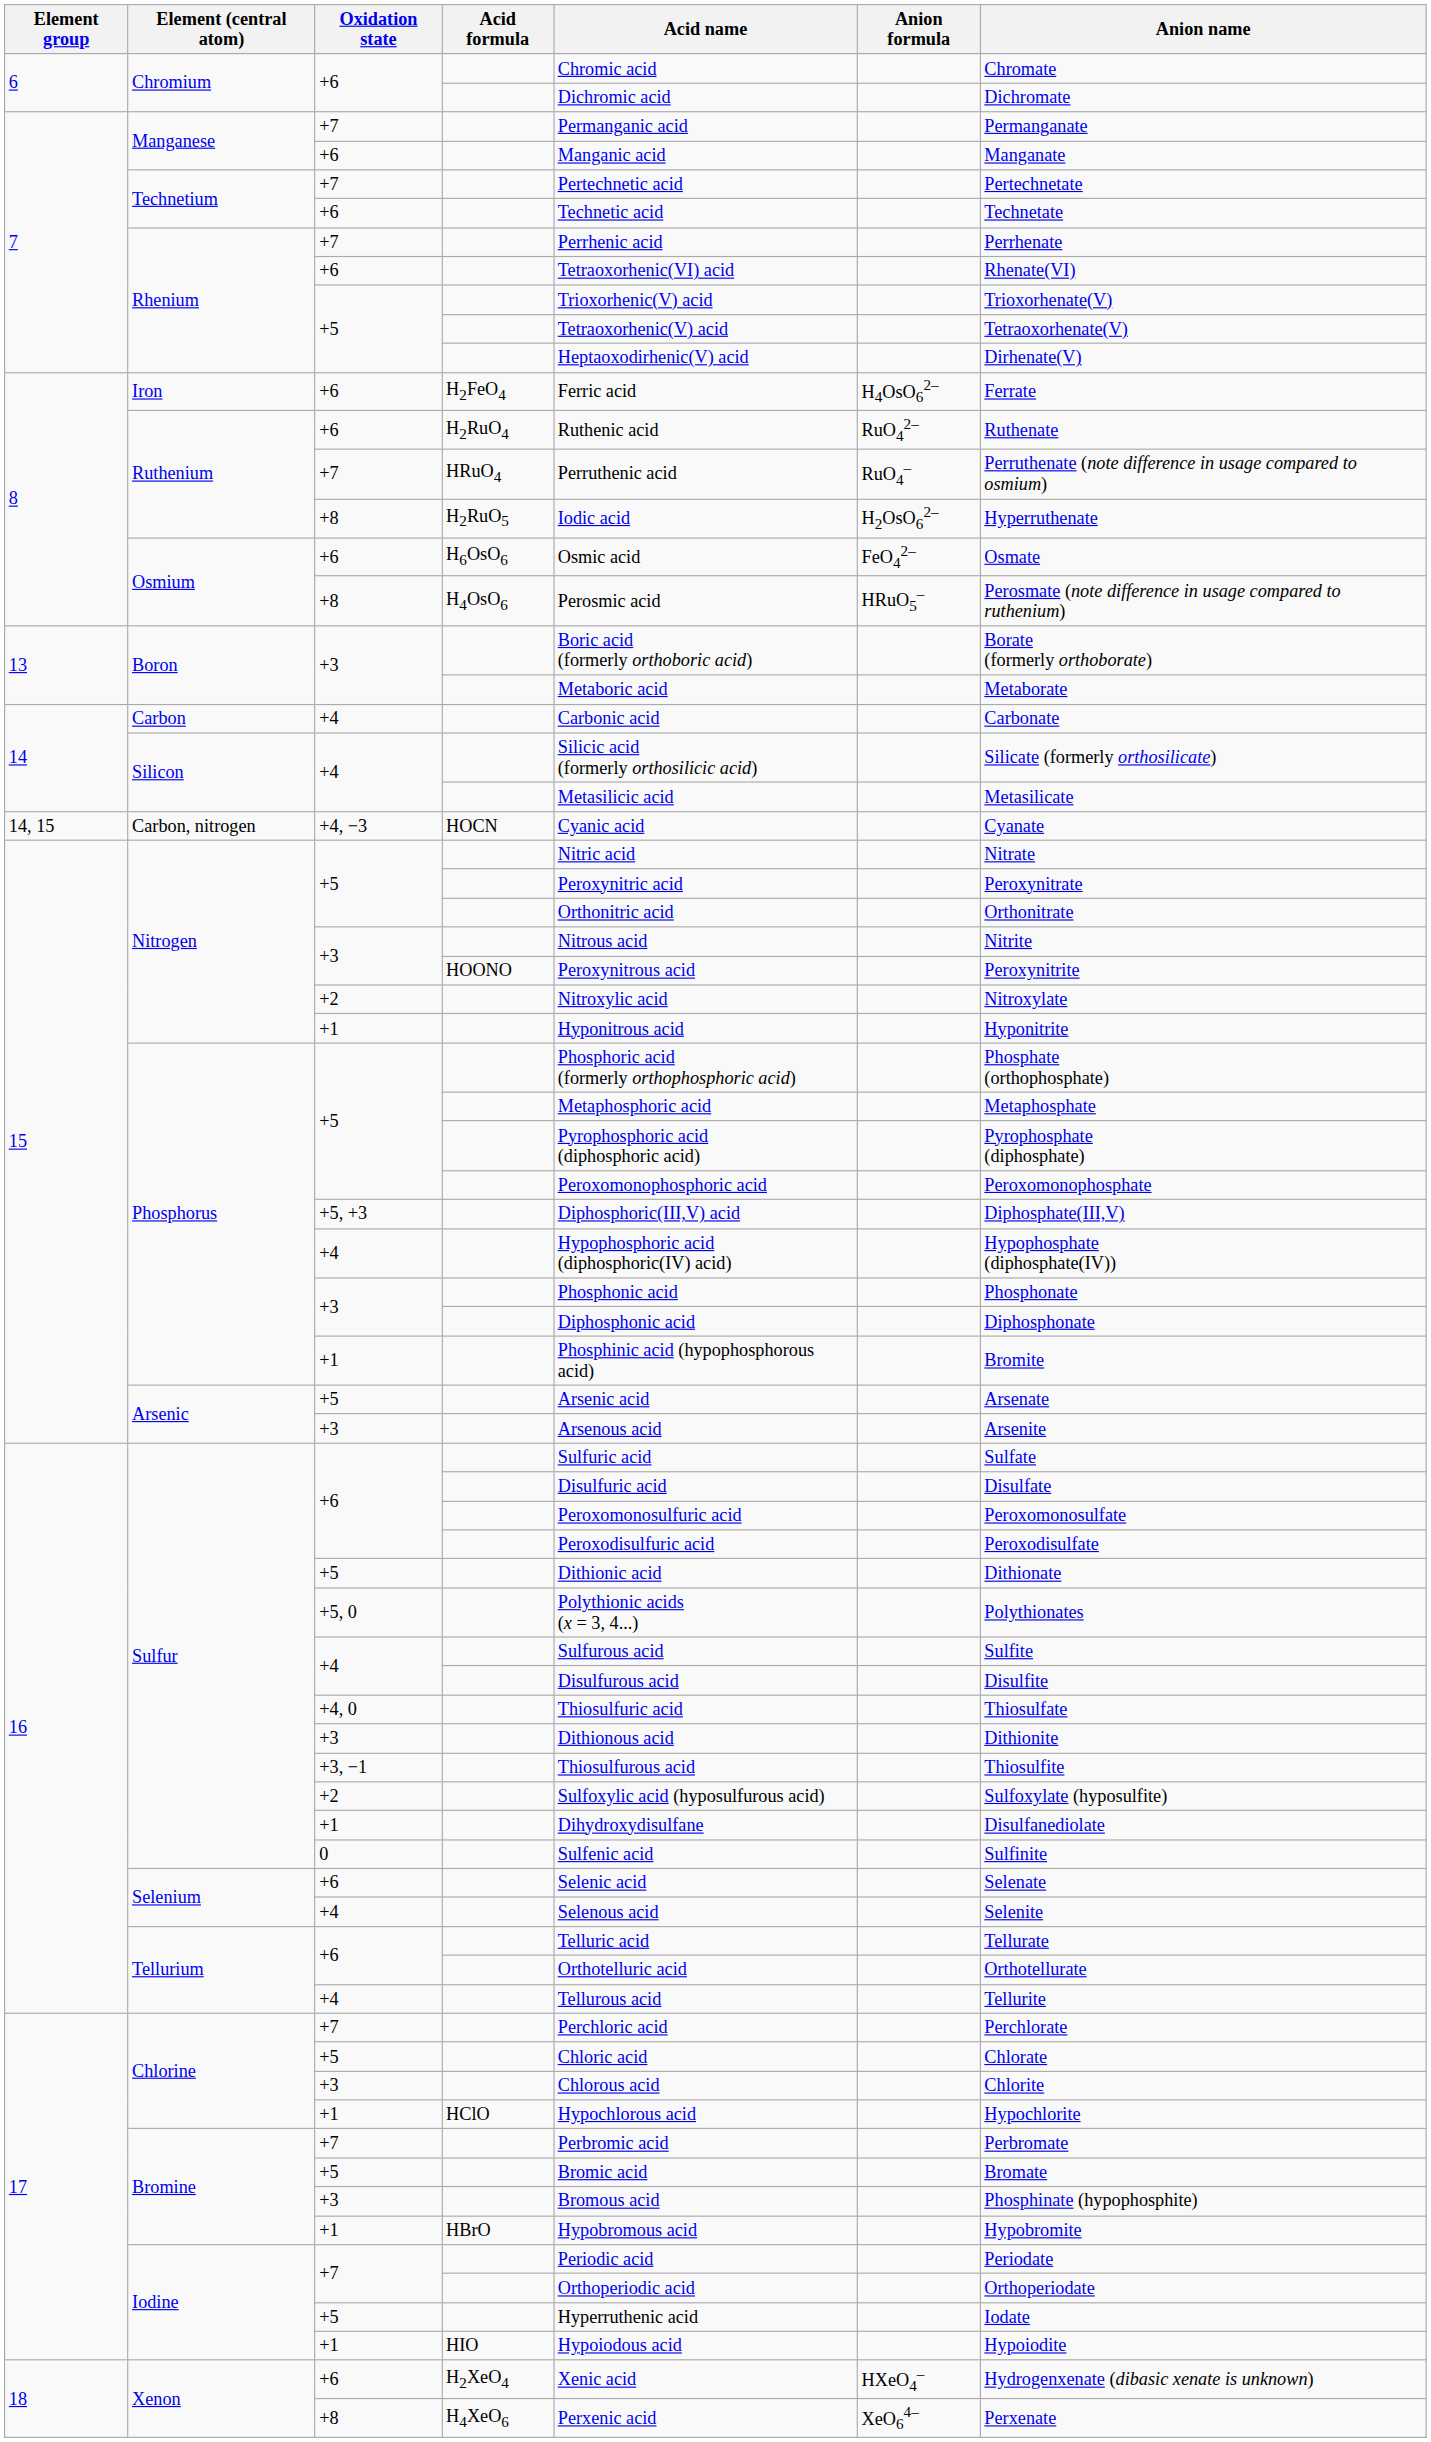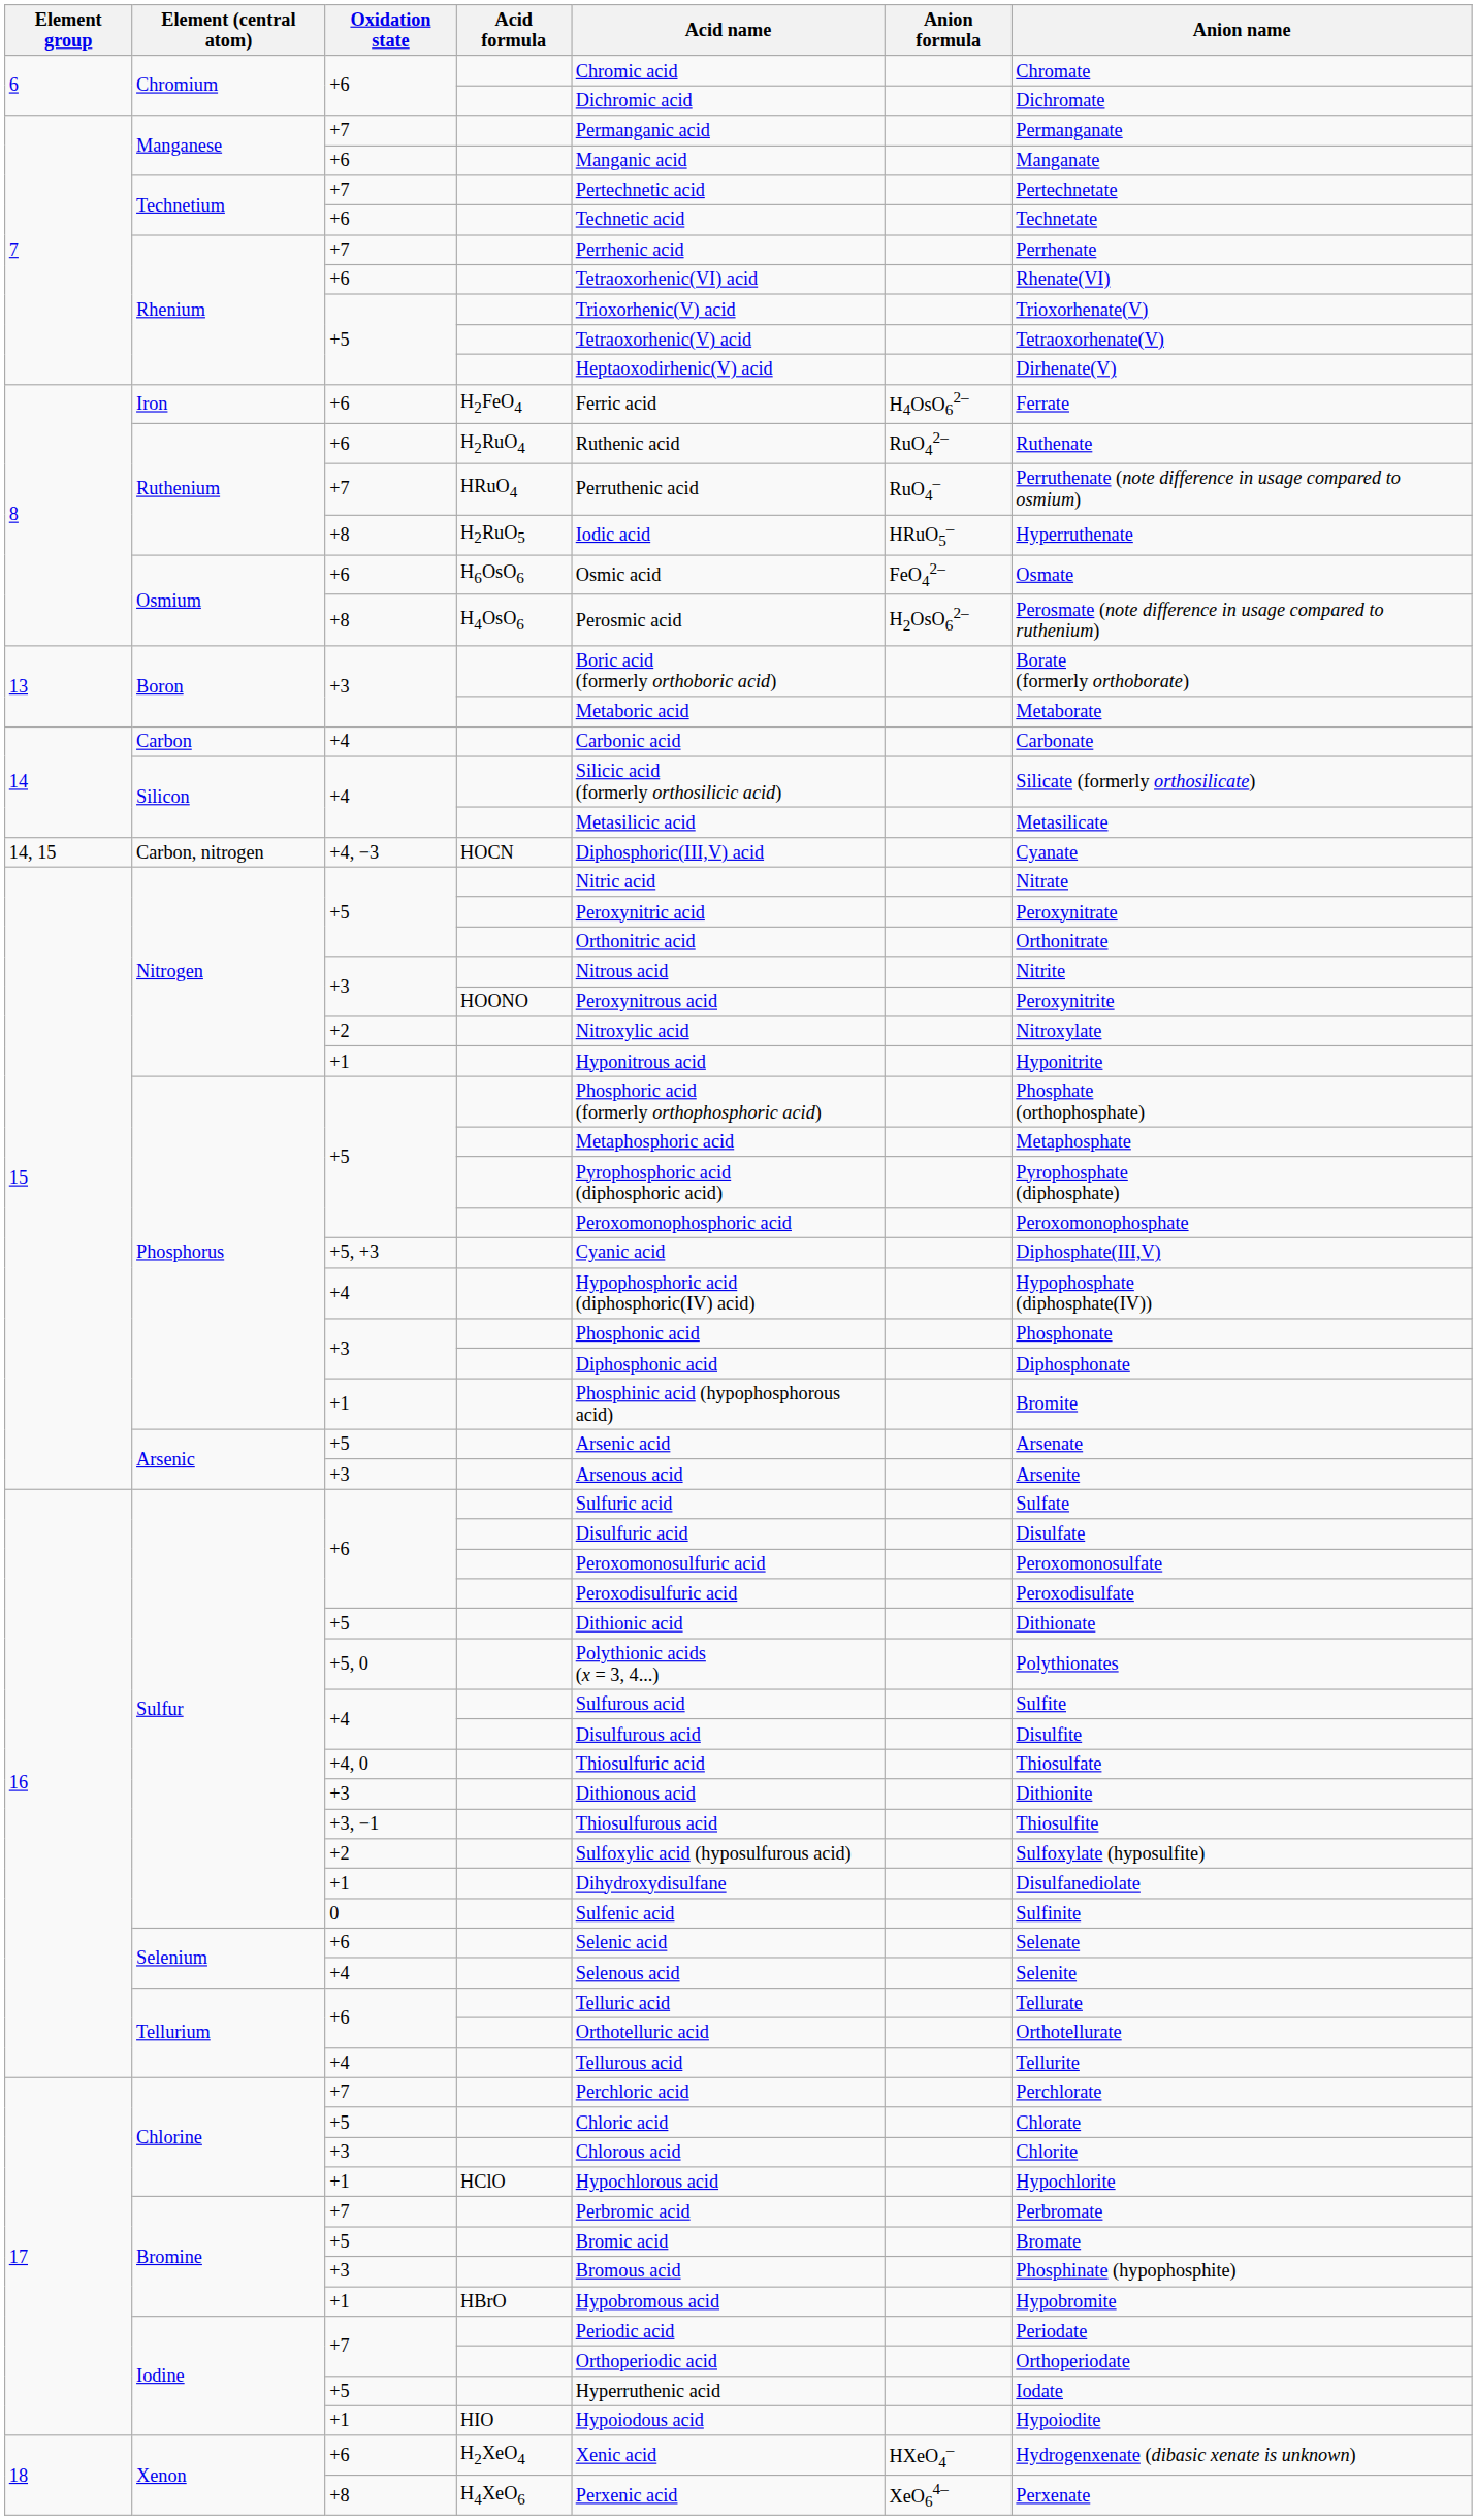Ruthenium / +8 | Anion formula: H2OsO62– -> HRuO5–
Osmium / +8 | Anion formula: HRuO5– -> H2OsO62–
Carbon, nitrogen | Acid name: Cyanic acid -> Diphosphoric(III,V) acid
Phosphorus / +5, +3 | Acid name: Diphosphoric(III,V) acid -> Cyanic acid
